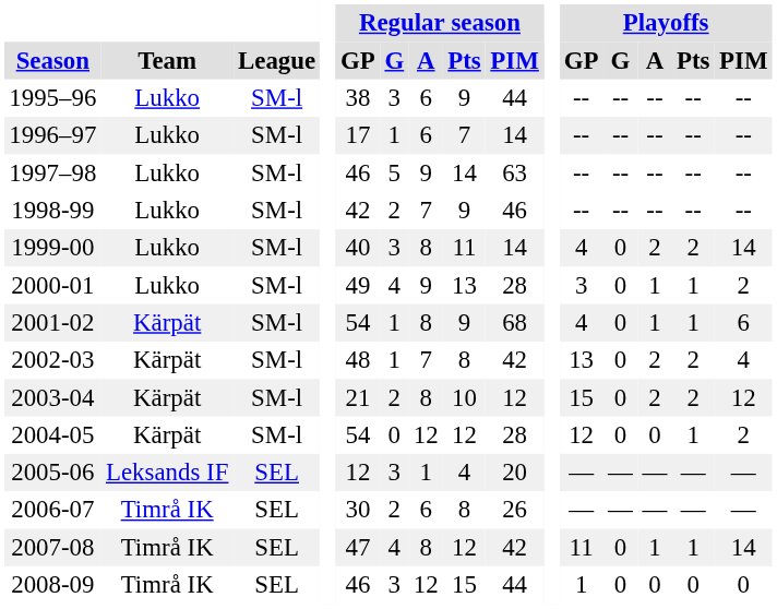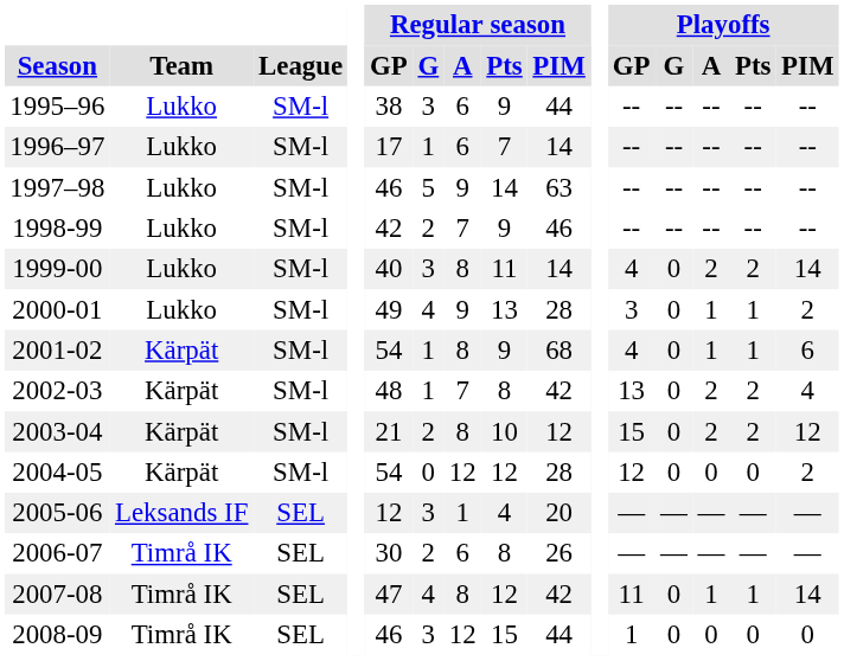2004-05 | Playoffs / Pts: 1 -> 0
